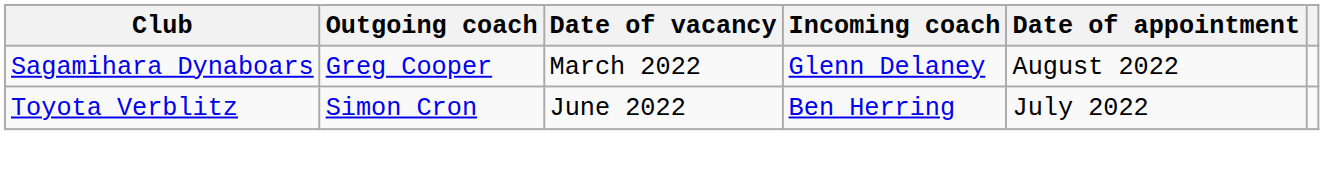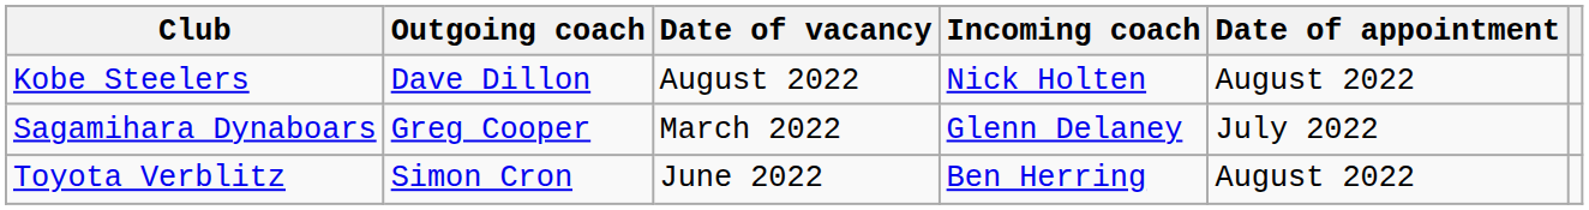+ row: Kobe Steelers | Dave Dillon | August 2022 | Nick Holten | August 2022
Sagamihara Dynaboars | Date of appointment: August 2022 -> July 2022
Toyota Verblitz | Date of appointment: July 2022 -> August 2022
